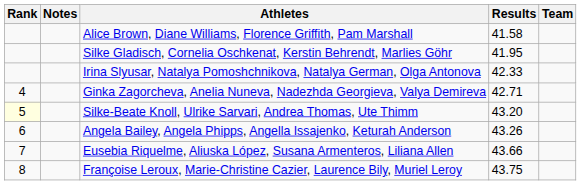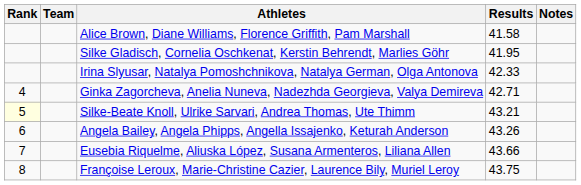columns swapped: Team <-> Notes
Silke-Beate Knoll, Ulrike Sarvari, Andrea Thomas, Ute Thimm | Results: 43.20 -> 43.21
